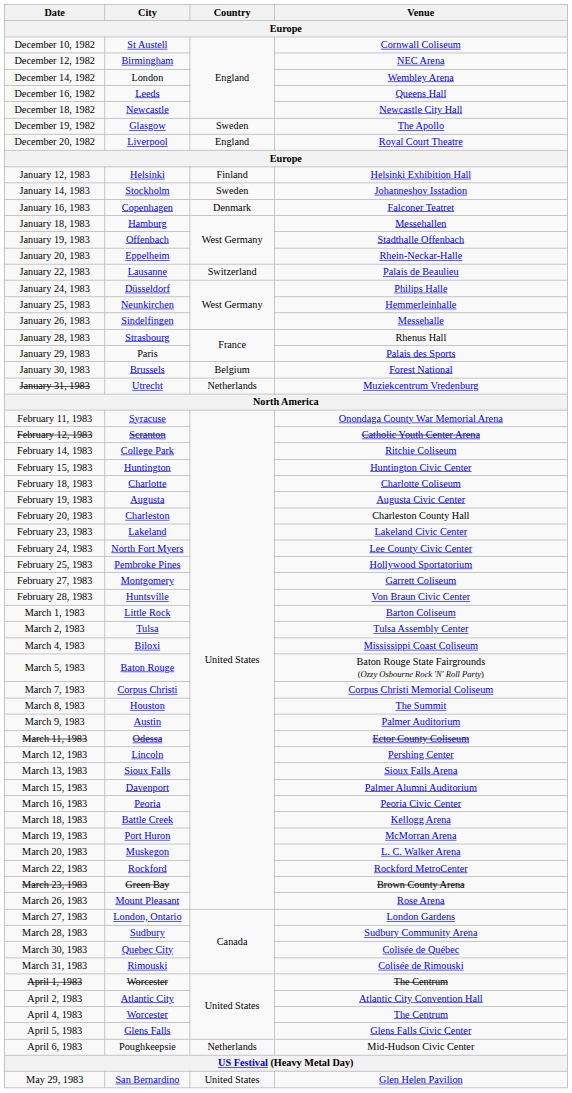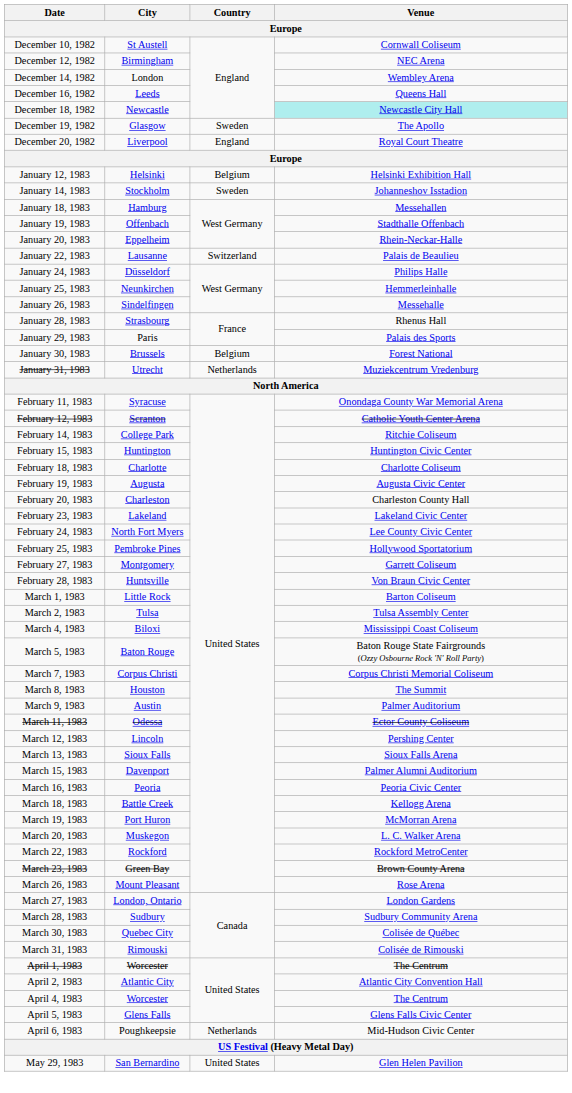December 18, 1982 | Venue: no background -> paleturquoise background
January 12, 1983 | Country: Finland -> Belgium
- row: January 16, 1983 | Copenhagen | Denmark | Falconer Teatret
